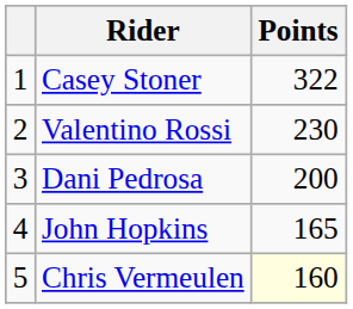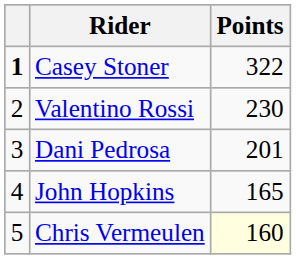Casey Stoner | column 1: normal -> bold
Dani Pedrosa | Points: 200 -> 201
